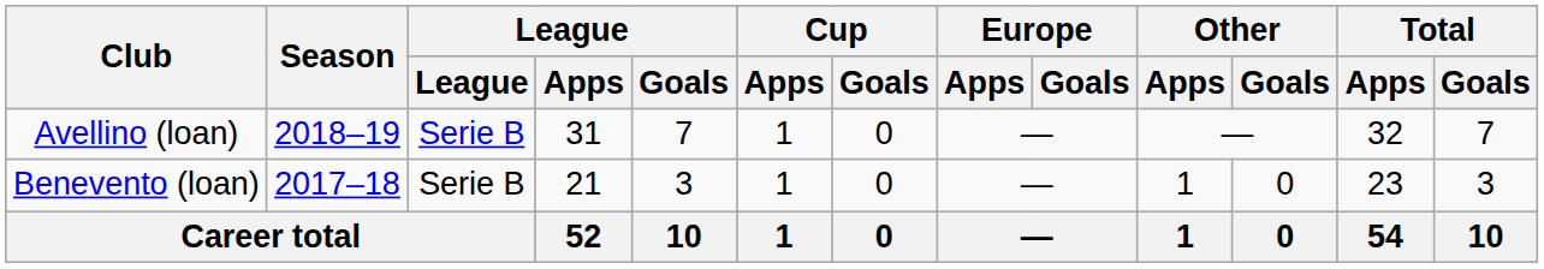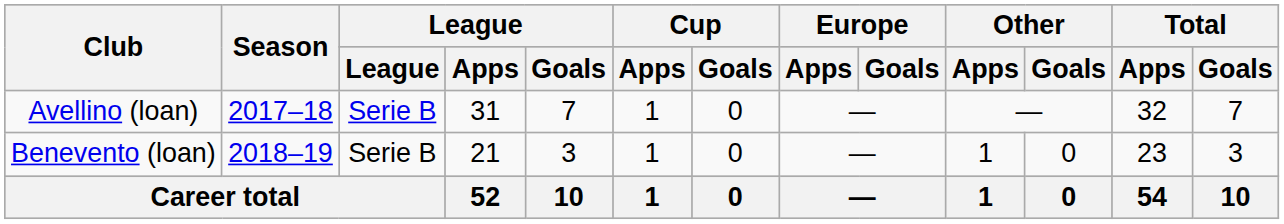Avellino (loan) | Season: 2018–19 -> 2017–18
Benevento (loan) | Season: 2017–18 -> 2018–19
